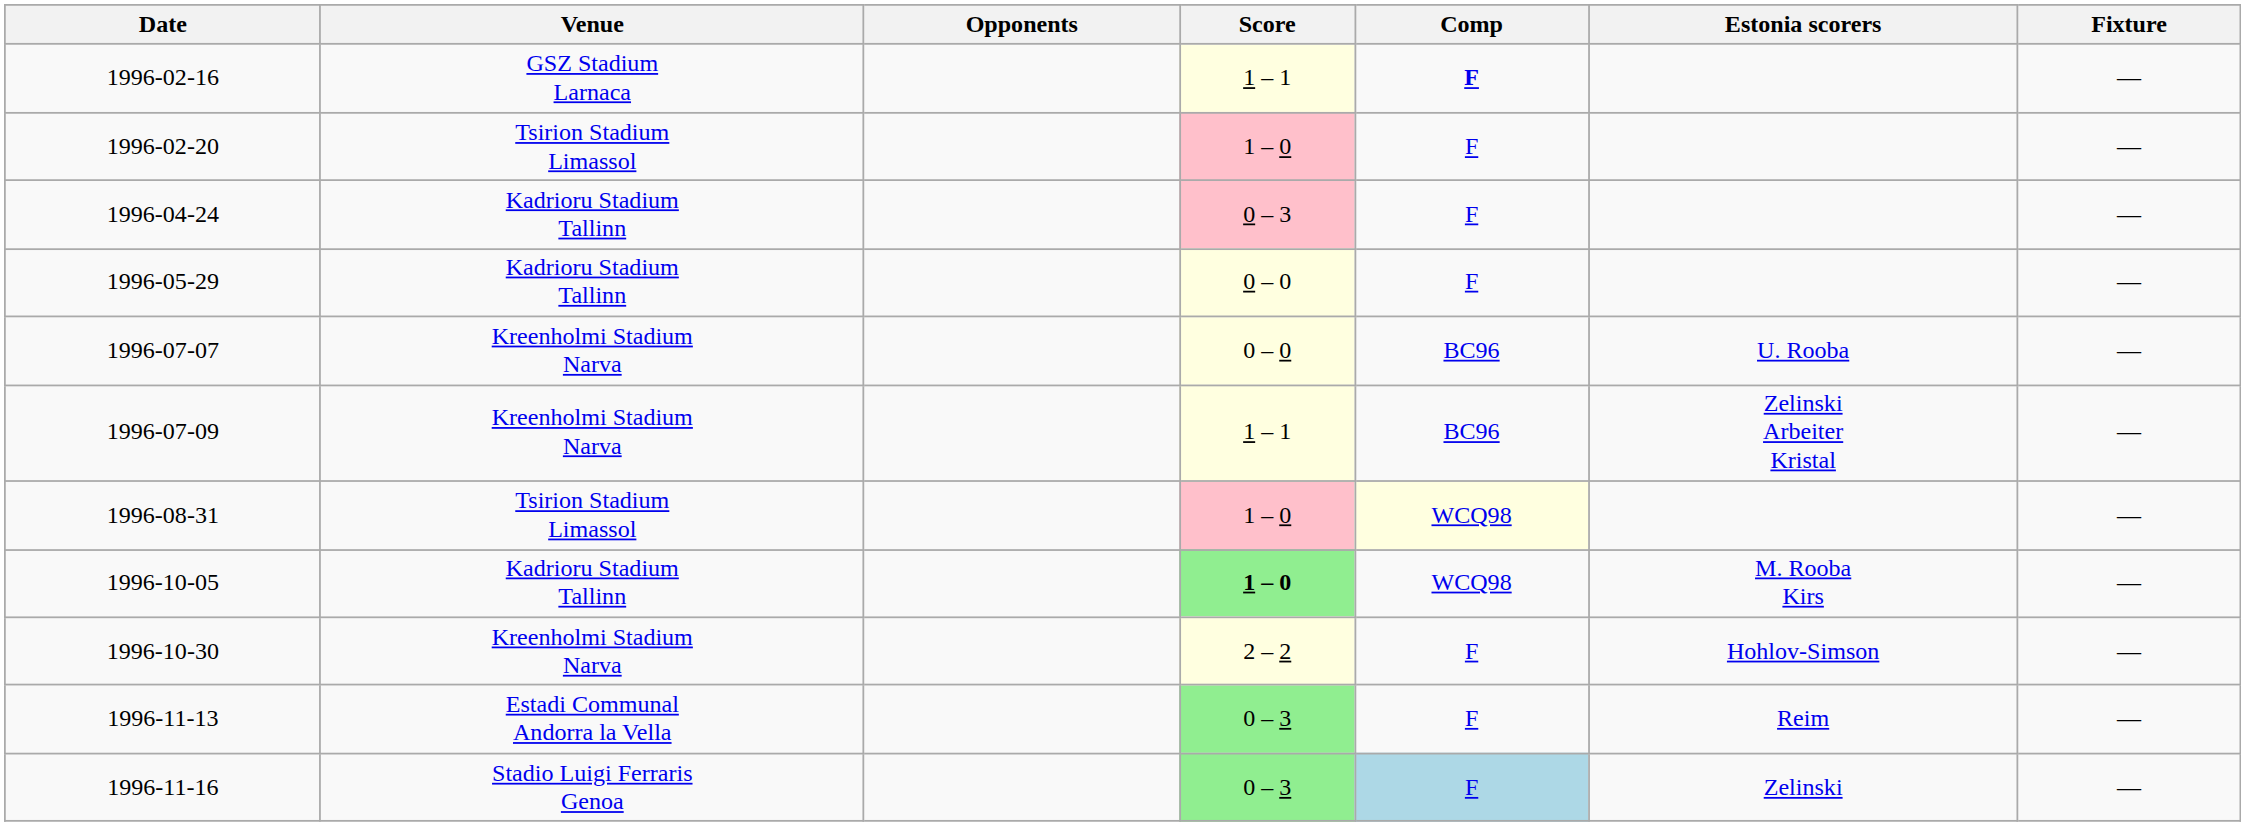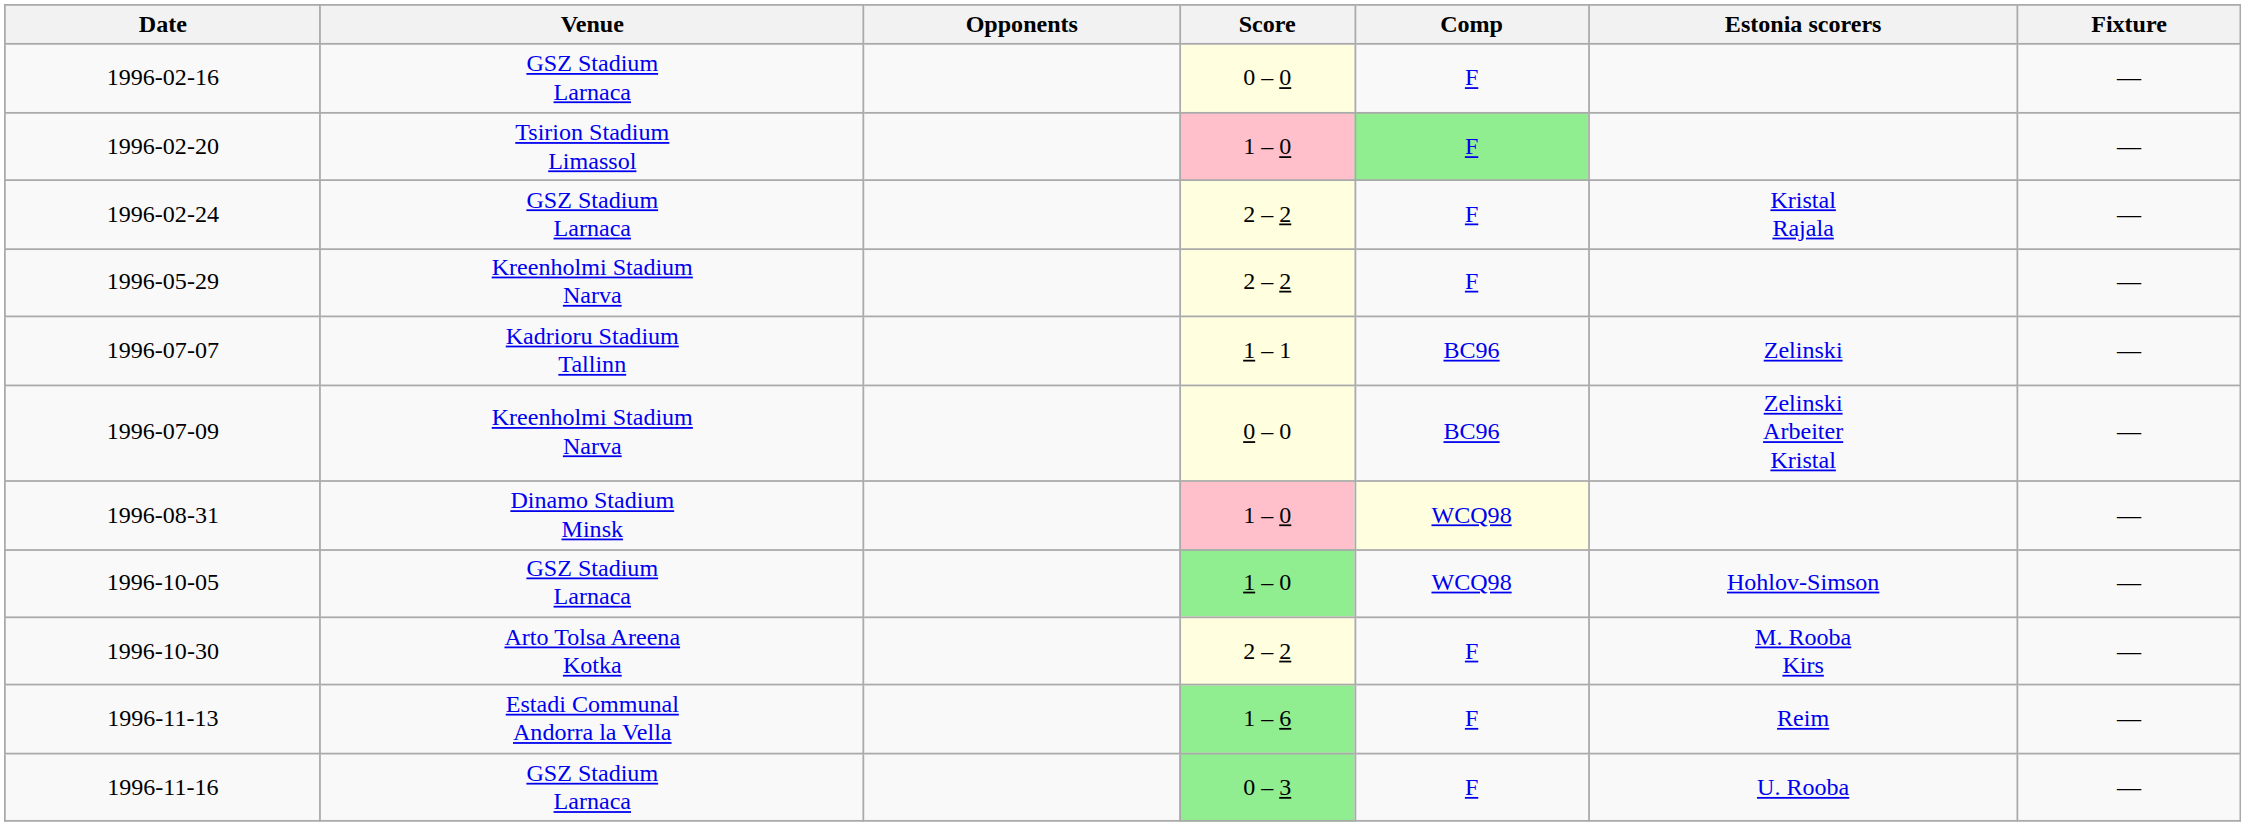1996-02-16 | Score: 1 – 1 -> 0 – 0
1996-02-16 | Comp: bold -> normal
1996-02-20 | Comp: no background -> lightgreen background
+ row: 1996-02-24 | GSZ Stadium Larnaca | 2 – 2 | F | Kristal Rajala | —
- row: 1996-04-24 | Kadrioru Stadium Tallinn | 0 – 3 | F | —
1996-05-29 | Venue: Kadrioru Stadium Tallinn -> Kreenholmi Stadium Narva
1996-05-29 | Score: 0 – 0 -> 2 – 2
1996-07-07 | Venue: Kreenholmi Stadium Narva -> Kadrioru Stadium Tallinn
1996-07-07 | Score: 0 – 0 -> 1 – 1
1996-07-07 | Estonia scorers: U. Rooba -> Zelinski
1996-07-09 | Score: 1 – 1 -> 0 – 0
1996-08-31 | Venue: Tsirion Stadium Limassol -> Dinamo Stadium Minsk
1996-10-05 | Venue: Kadrioru Stadium Tallinn -> GSZ Stadium Larnaca
1996-10-05 | Score: bold -> normal
1996-10-05 | Estonia scorers: M. Rooba Kirs -> Hohlov-Simson
1996-10-30 | Venue: Kreenholmi Stadium Narva -> Arto Tolsa Areena Kotka
1996-10-30 | Estonia scorers: Hohlov-Simson -> M. Rooba Kirs
1996-11-13 | Score: 0 – 3 -> 1 – 6
1996-11-16 | Venue: Stadio Luigi Ferraris Genoa -> GSZ Stadium Larnaca
1996-11-16 | Comp: lightblue background -> no background
1996-11-16 | Estonia scorers: Zelinski -> U. Rooba
